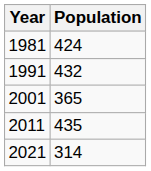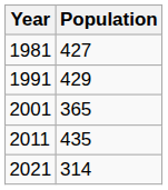1981 | Population: 424 -> 427
1991 | Population: 432 -> 429
